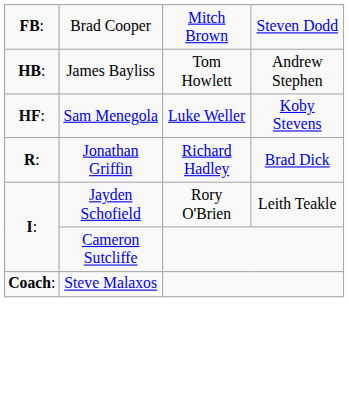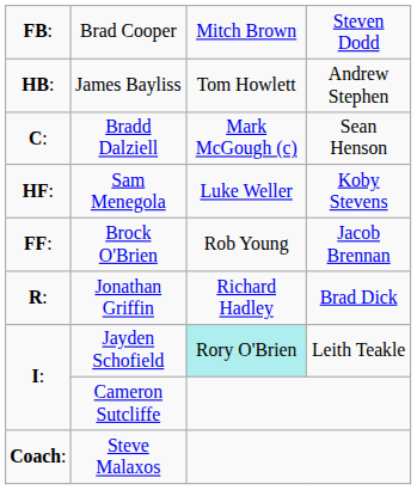+ row: C: | Bradd Dalziell | Mark McGough (c) | Sean Henson
+ row: FF: | Brock O'Brien | Rob Young | Jacob Brennan
Jayden Schofield | column 3: no background -> paleturquoise background
